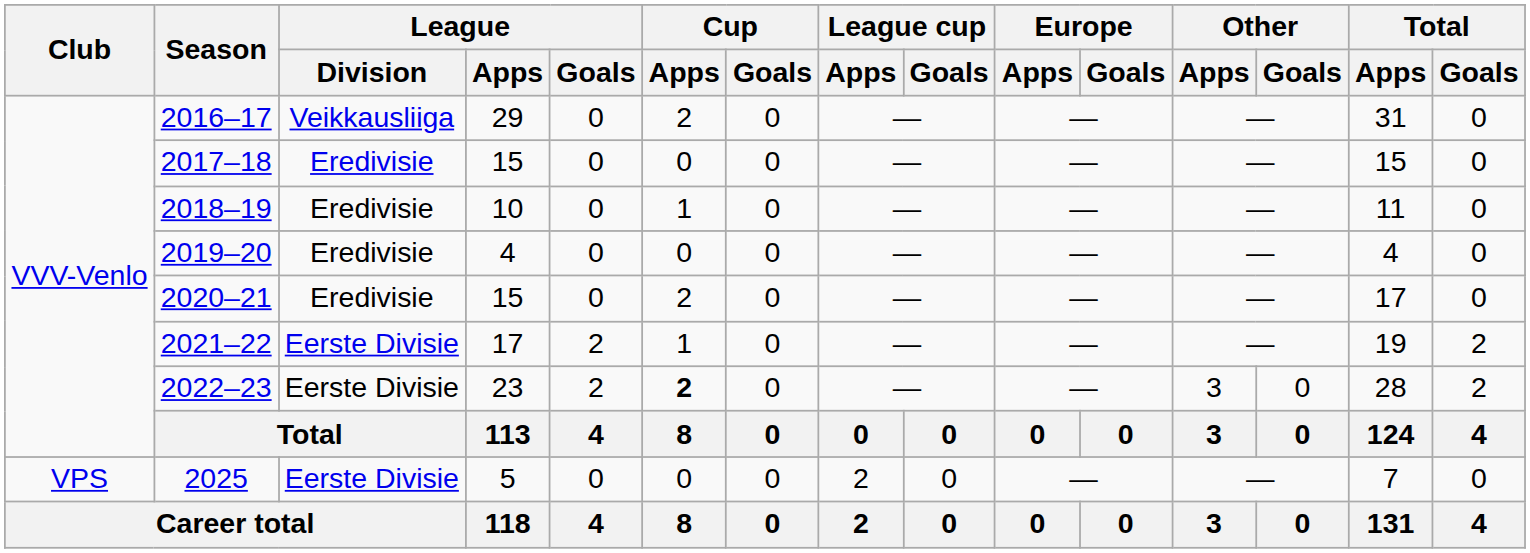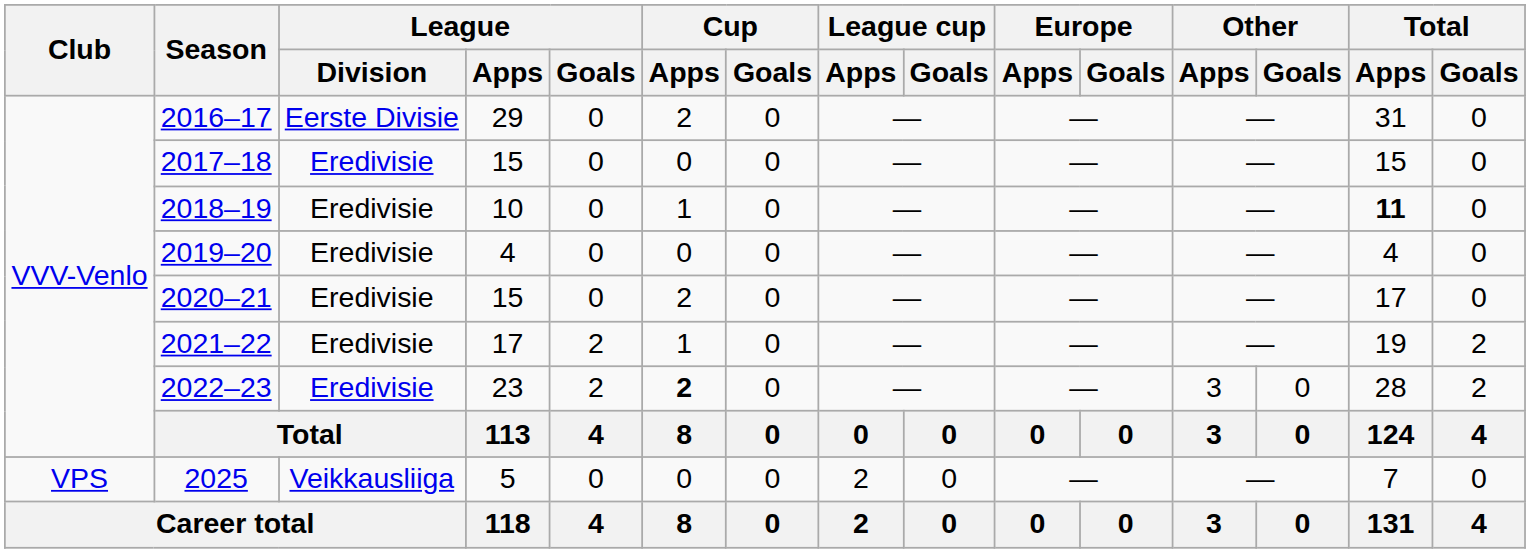2016–17 | League / Division: Veikkausliiga -> Eerste Divisie
2018–19 | Total / Apps: normal -> bold
2021–22 | League / Division: Eerste Divisie -> Eredivisie
2022–23 | League / Division: Eerste Divisie -> Eredivisie
2025 | League / Division: Eerste Divisie -> Veikkausliiga
